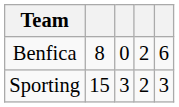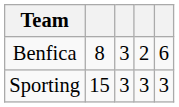Benfica | column 3: 0 -> 3
Sporting | column 4: 2 -> 3
